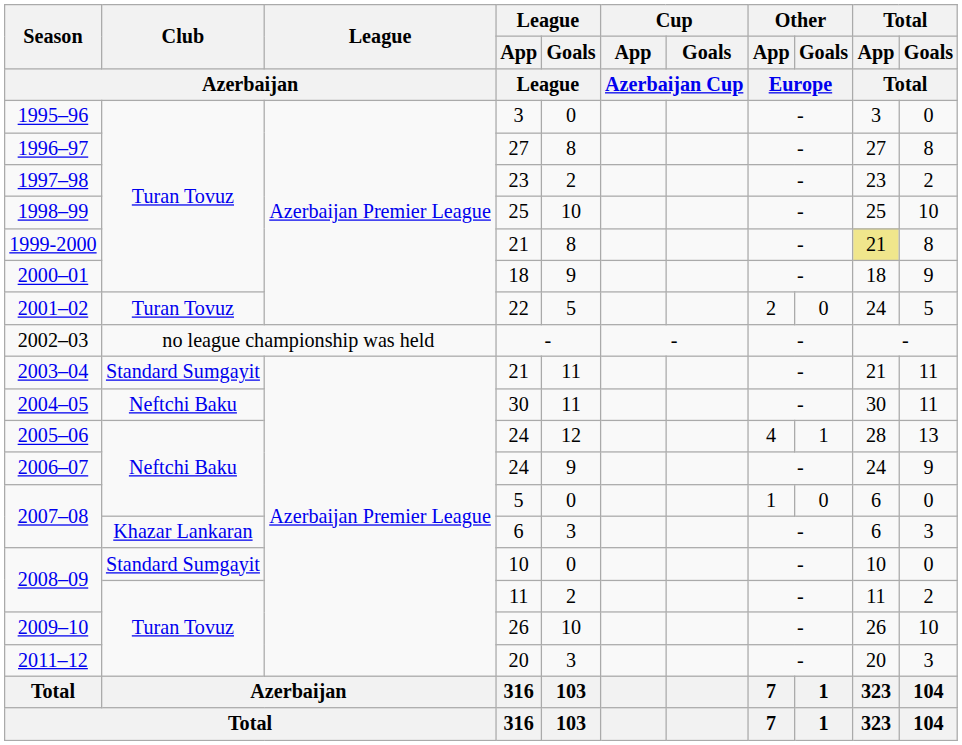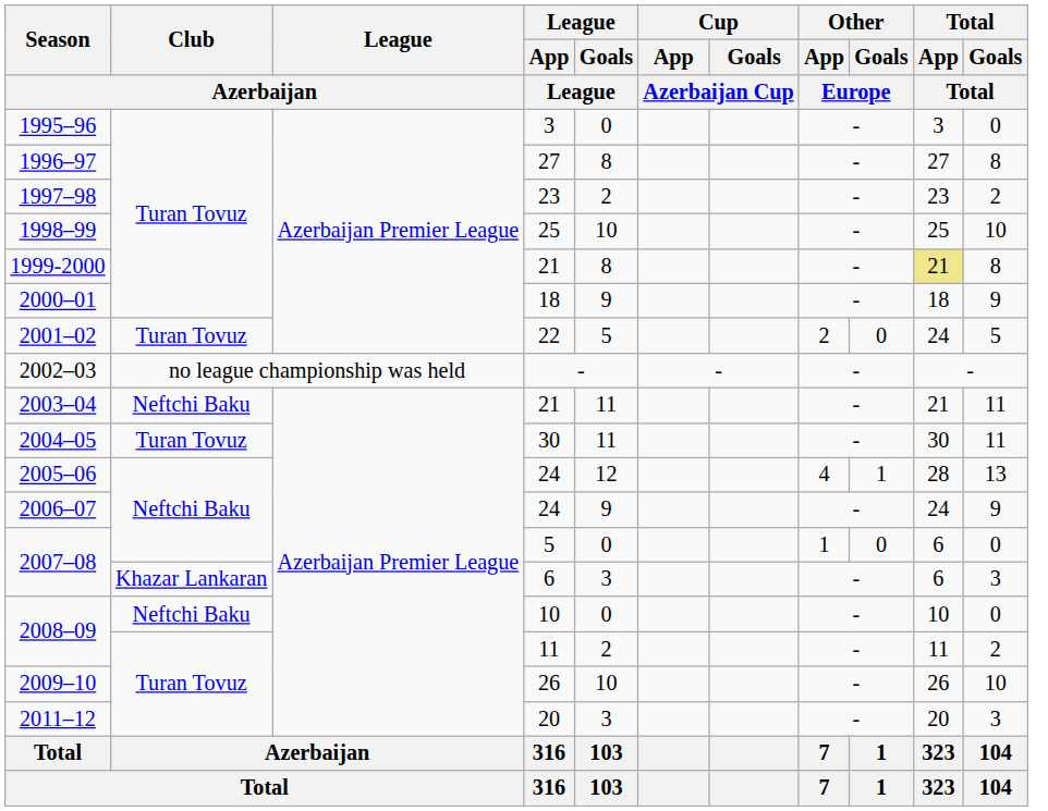2003–04 | Club / Azerbaijan: Standard Sumgayit -> Neftchi Baku
2004–05 | Club / Azerbaijan: Neftchi Baku -> Turan Tovuz
2008–09 / 10 | Club / Azerbaijan: Standard Sumgayit -> Neftchi Baku
